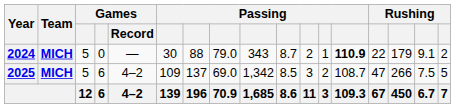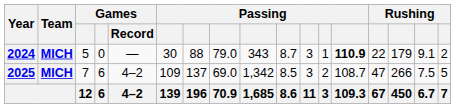2024 | column 11: 2 -> 3
2025 | column 3: 5 -> 7
